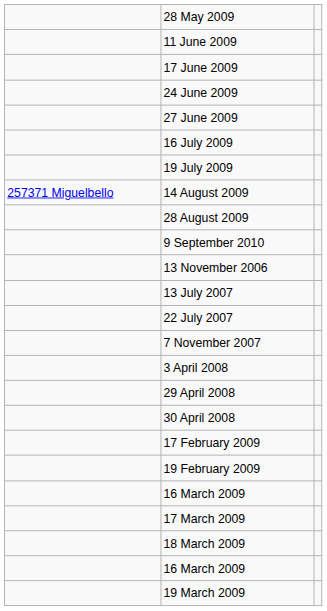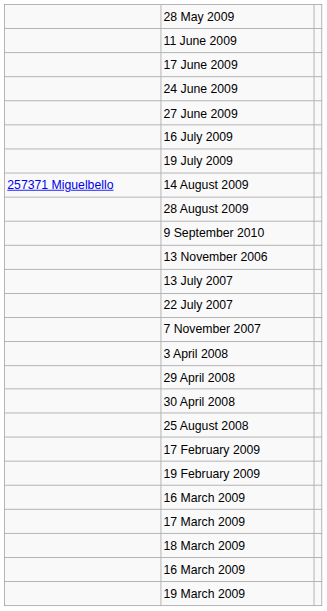+ row: 25 August 2008
